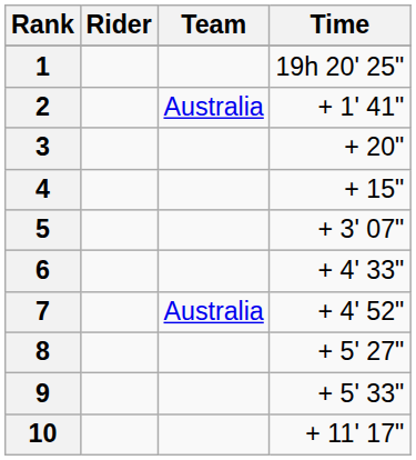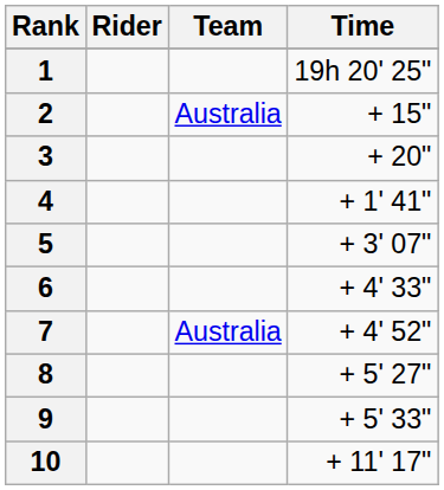2 | Time: + 1' 41" -> + 15"
4 | Time: + 15" -> + 1' 41"
